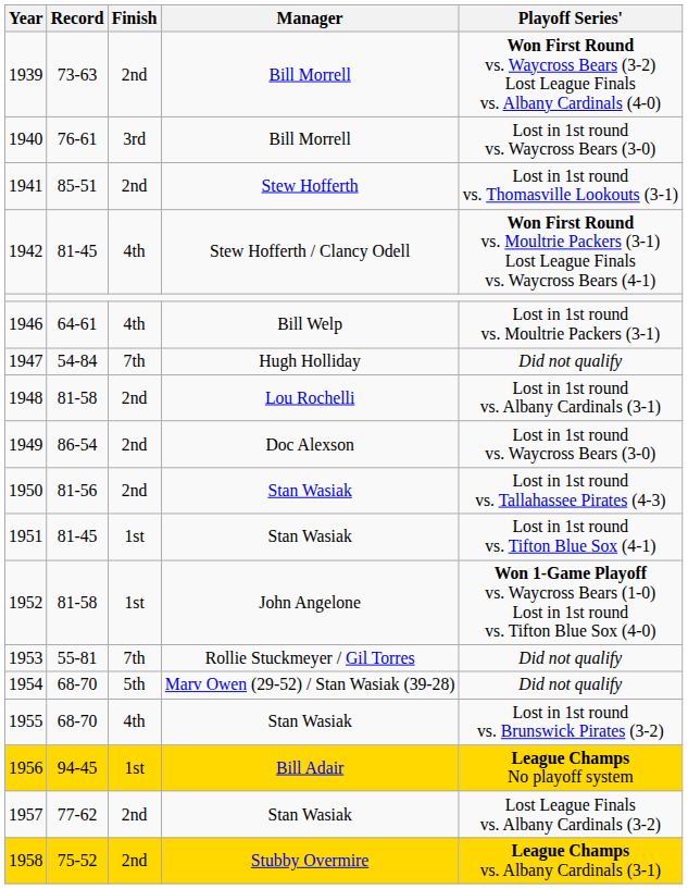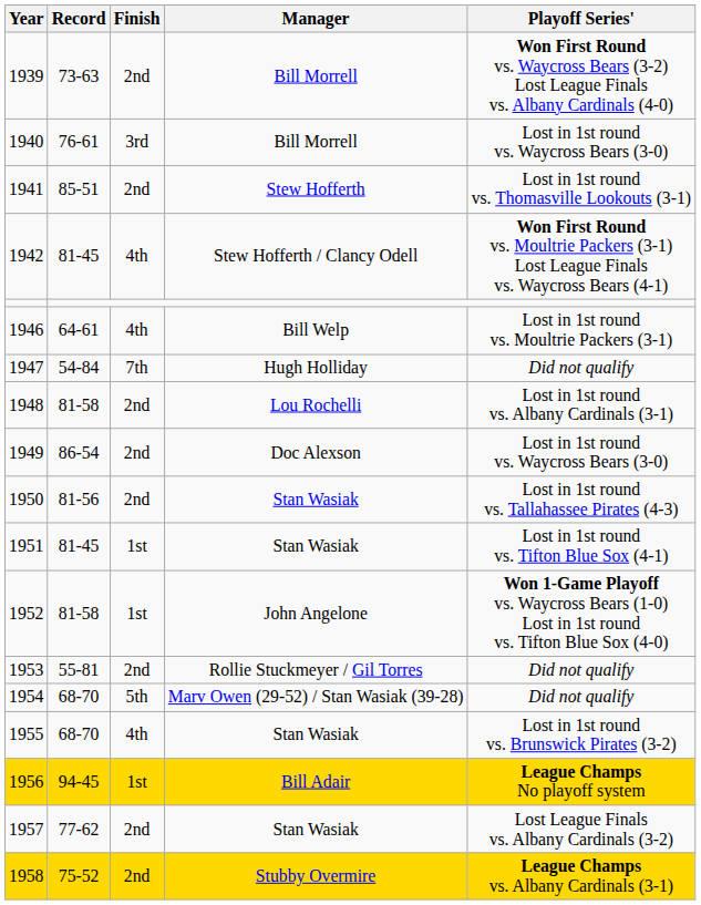1953 | Finish: 7th -> 2nd
